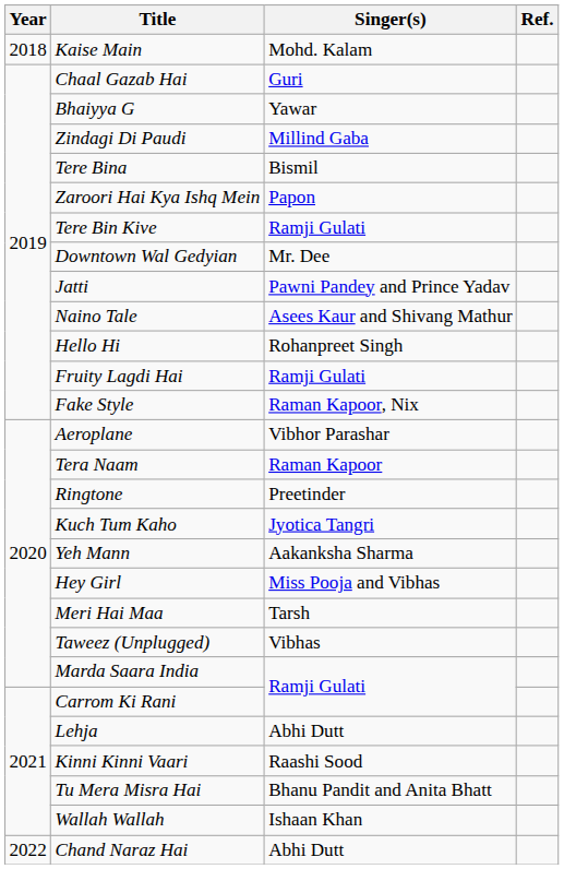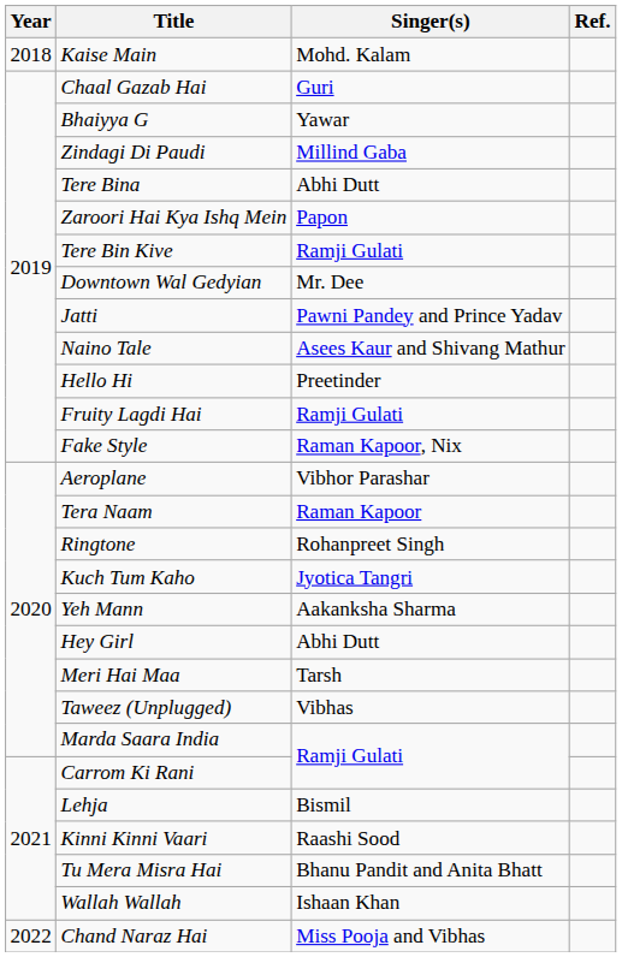Tere Bina | Singer(s): Bismil -> Abhi Dutt
Hello Hi | Singer(s): Rohanpreet Singh -> Preetinder
Ringtone | Singer(s): Preetinder -> Rohanpreet Singh
Hey Girl | Singer(s): Miss Pooja and Vibhas -> Abhi Dutt
Lehja | Singer(s): Abhi Dutt -> Bismil
Chand Naraz Hai | Singer(s): Abhi Dutt -> Miss Pooja and Vibhas
